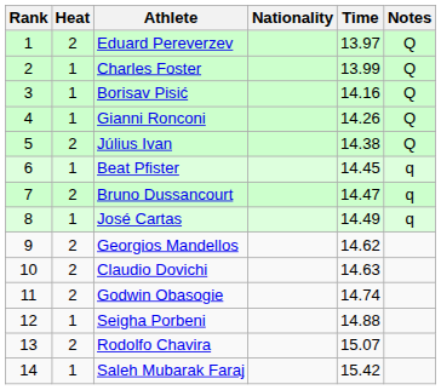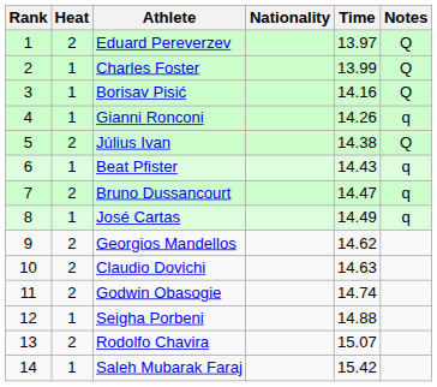Gianni Ronconi | Notes: Q -> q
Beat Pfister | Time: 14.45 -> 14.43
